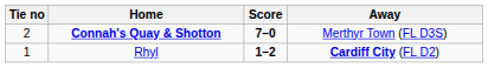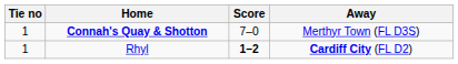Connah's Quay & Shotton | Tie no: 2 -> 1
Connah's Quay & Shotton | Score: bold -> normal
